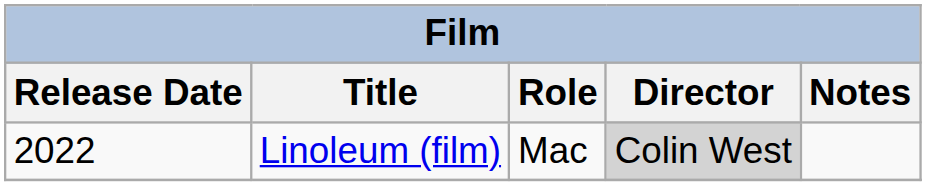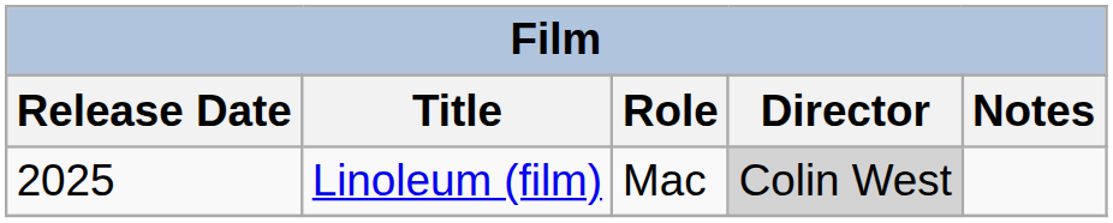Linoleum (film) | Release Date: 2022 -> 2025
